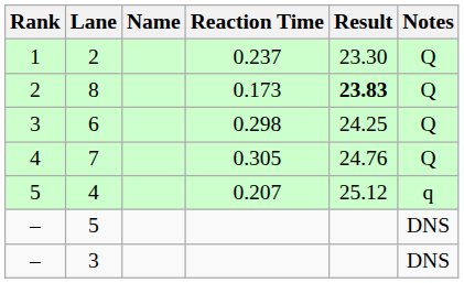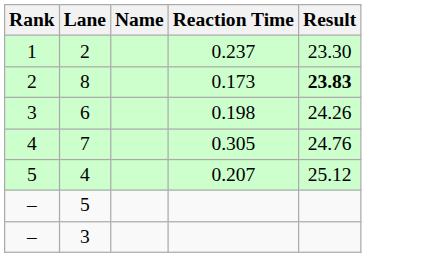- column: Notes | Q | Q | Q | Q | q | DNS | DNS
6 | Reaction Time: 0.298 -> 0.198
6 | Result: 24.25 -> 24.26
